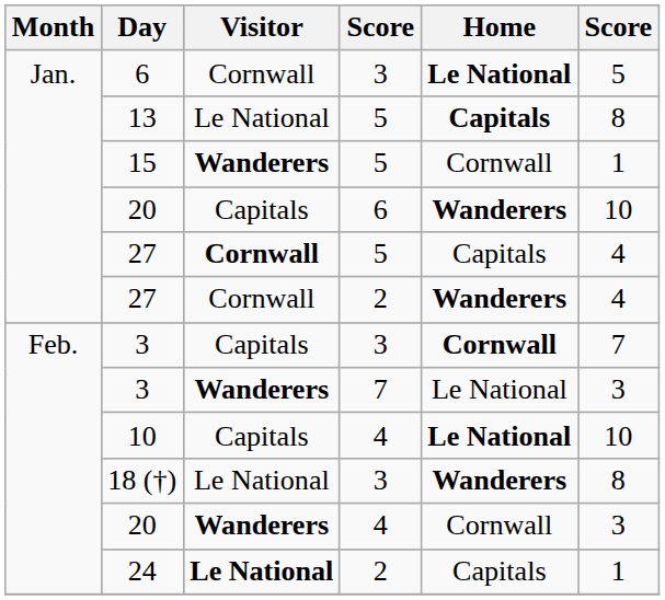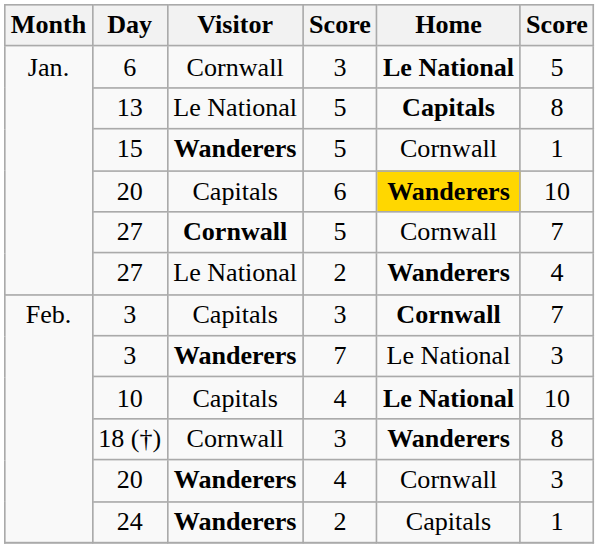20 / 6 | Home: no background -> gold background
27 / 5 | Home: Capitals -> Cornwall
27 / 5 | column 6: 4 -> 7
27 / 2 | Visitor: Cornwall -> Le National
18 (†) | Visitor: Le National -> Cornwall
24 | Visitor: Le National -> Wanderers
